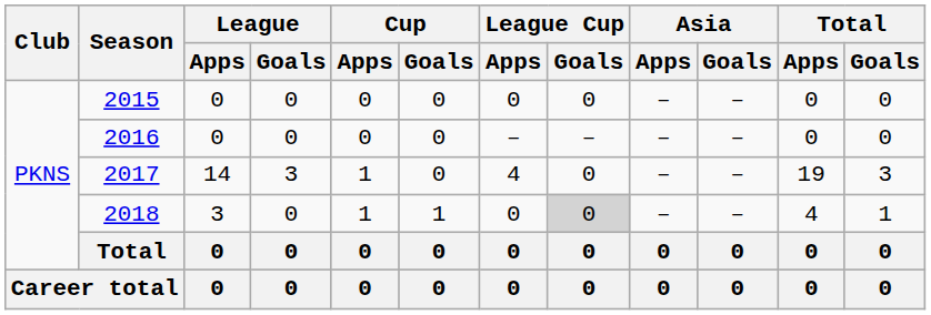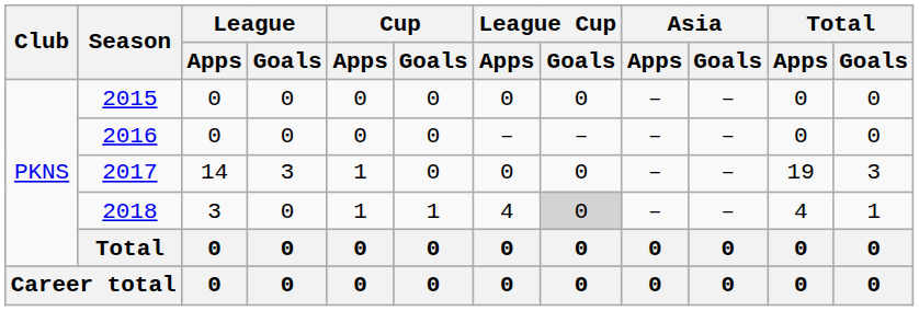2017 | League Cup / Apps: 4 -> 0
2018 | League Cup / Apps: 0 -> 4
